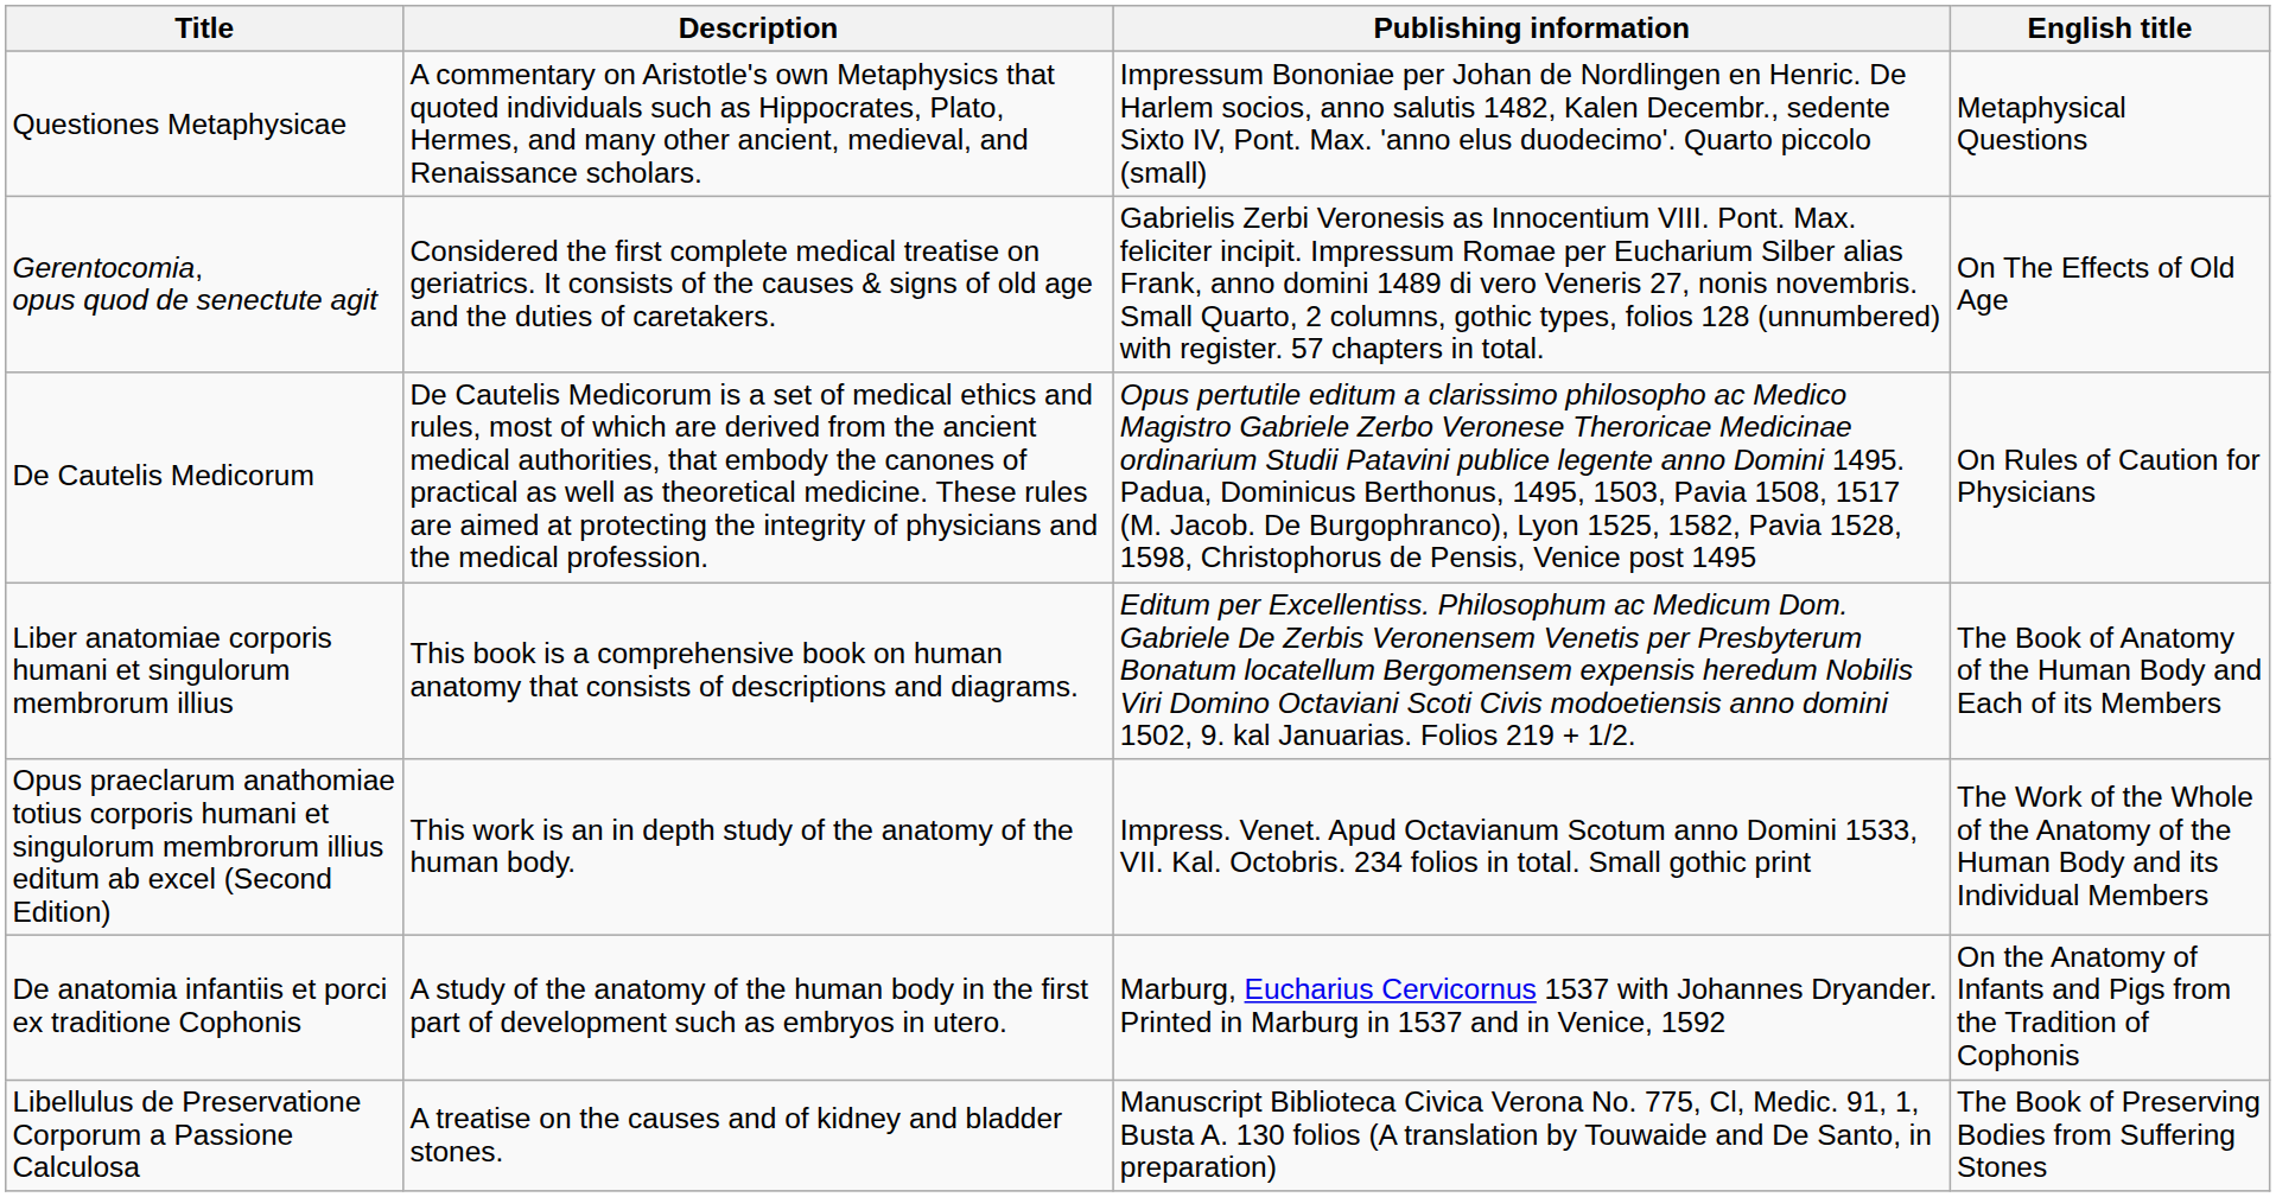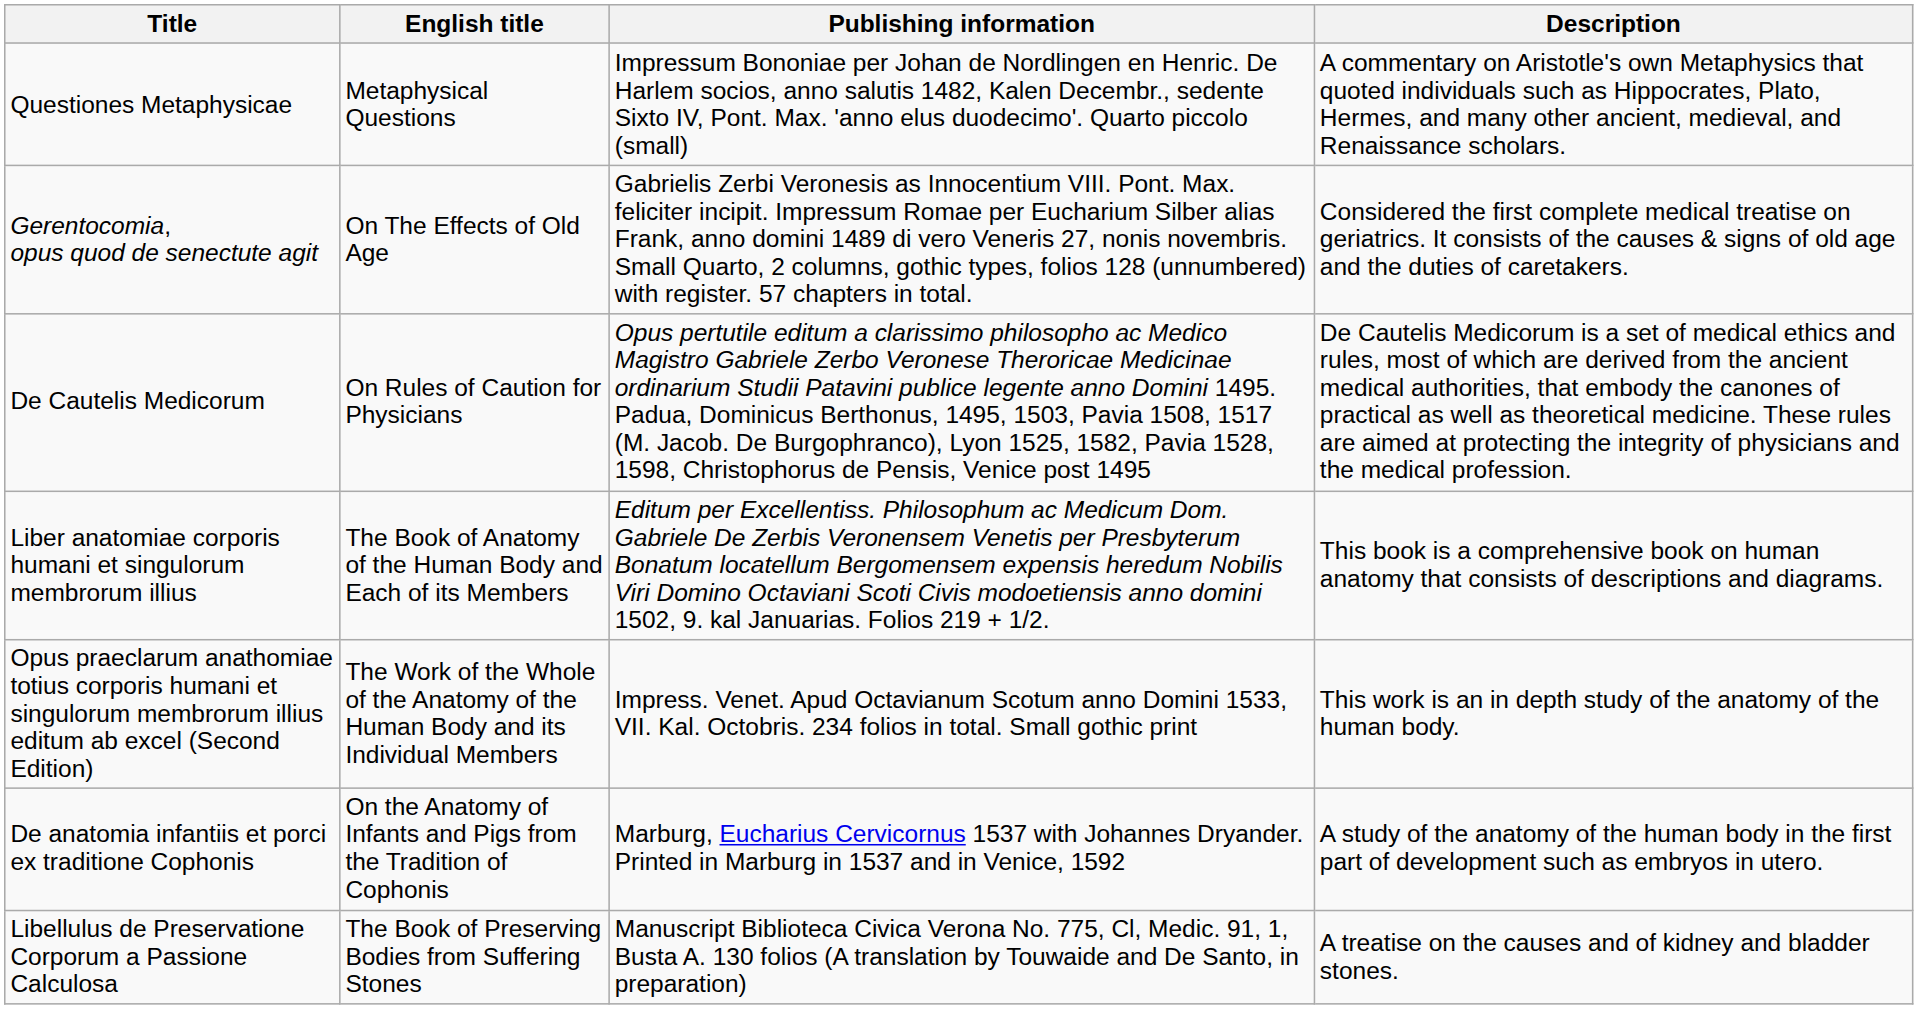columns swapped: English title <-> Description
